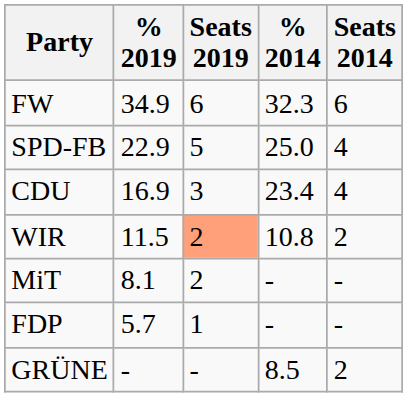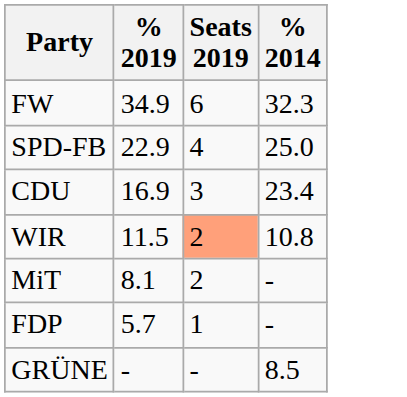- column: Seats 2014 | 6 | 4 | 4 | 2 | - | - | 2
SPD-FB | Seats 2019: 5 -> 4
